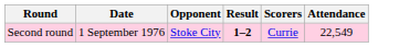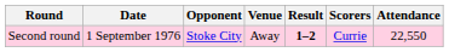+ column: Venue | Away
Second round | Attendance: 22,549 -> 22,550
